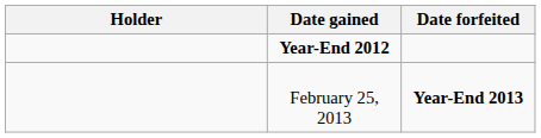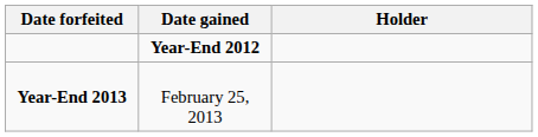columns swapped: Holder <-> Date forfeited
